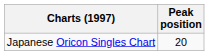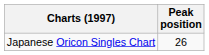Japanese Oricon Singles Chart | Peak position: 20 -> 26
